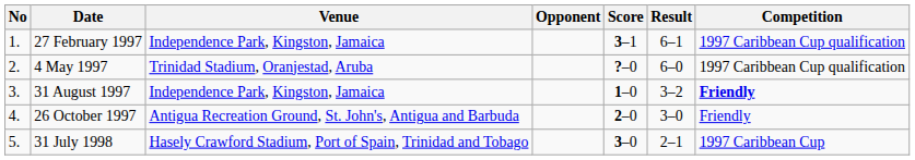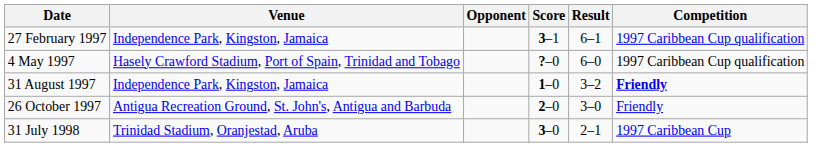- column: No | 1. | 2. | 3. | 4. | 5.
4 May 1997 | Venue: Trinidad Stadium, Oranjestad, Aruba -> Hasely Crawford Stadium, Port of Spain, Trinidad and Tobago
31 July 1998 | Venue: Hasely Crawford Stadium, Port of Spain, Trinidad and Tobago -> Trinidad Stadium, Oranjestad, Aruba
